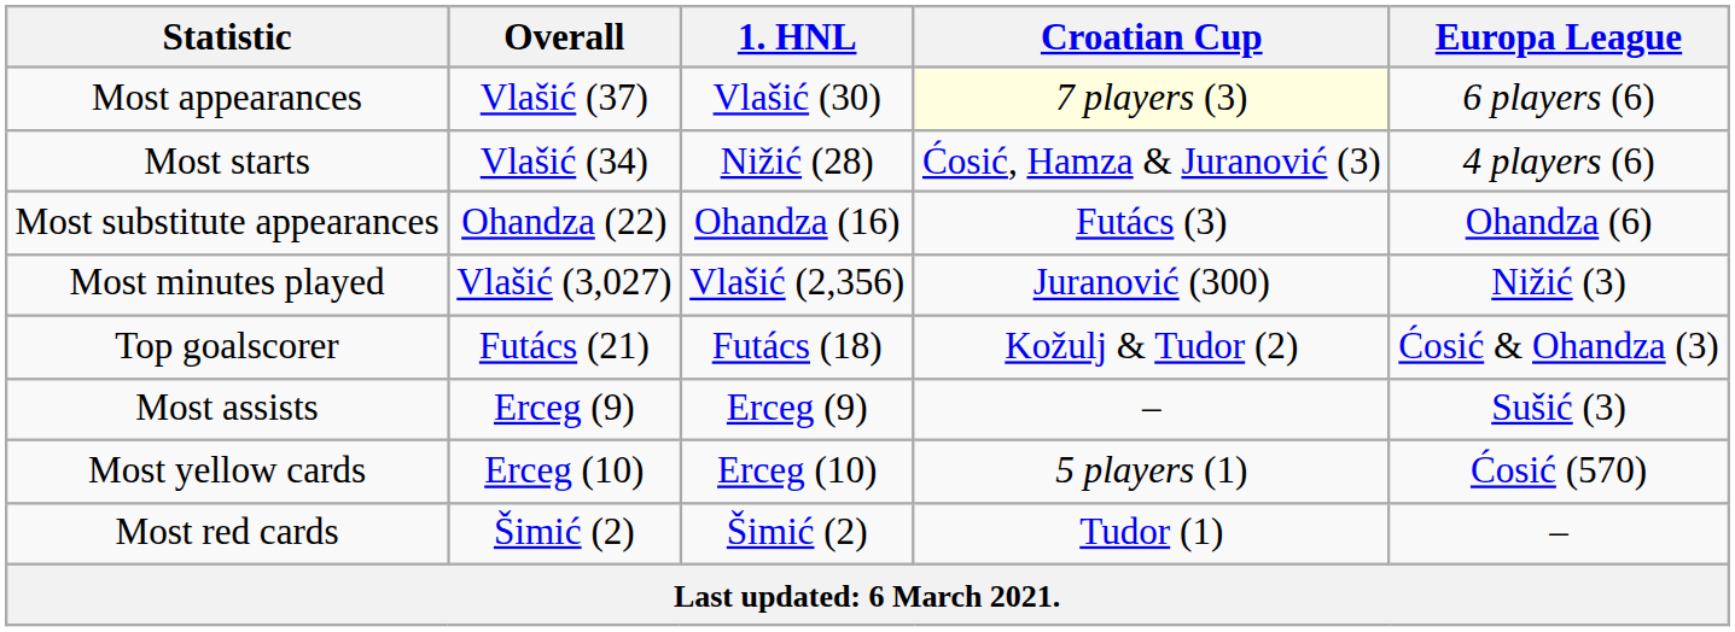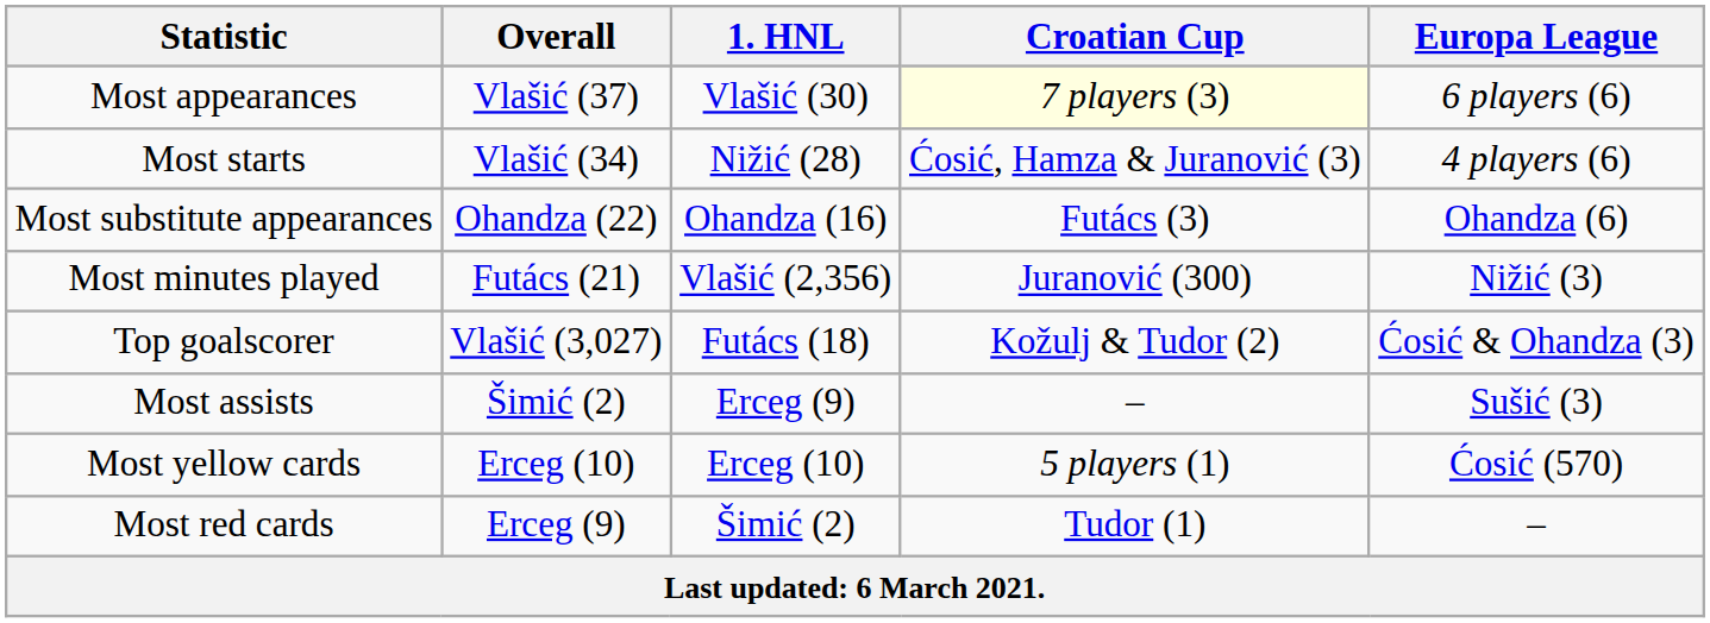Most minutes played | Overall: Vlašić (3,027) -> Futács (21)
Top goalscorer | Overall: Futács (21) -> Vlašić (3,027)
Most assists | Overall: Erceg (9) -> Šimić (2)
Most red cards | Overall: Šimić (2) -> Erceg (9)
